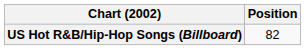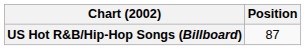US Hot R&B/Hip-Hop Songs (Billboard) | Position: 82 -> 87
